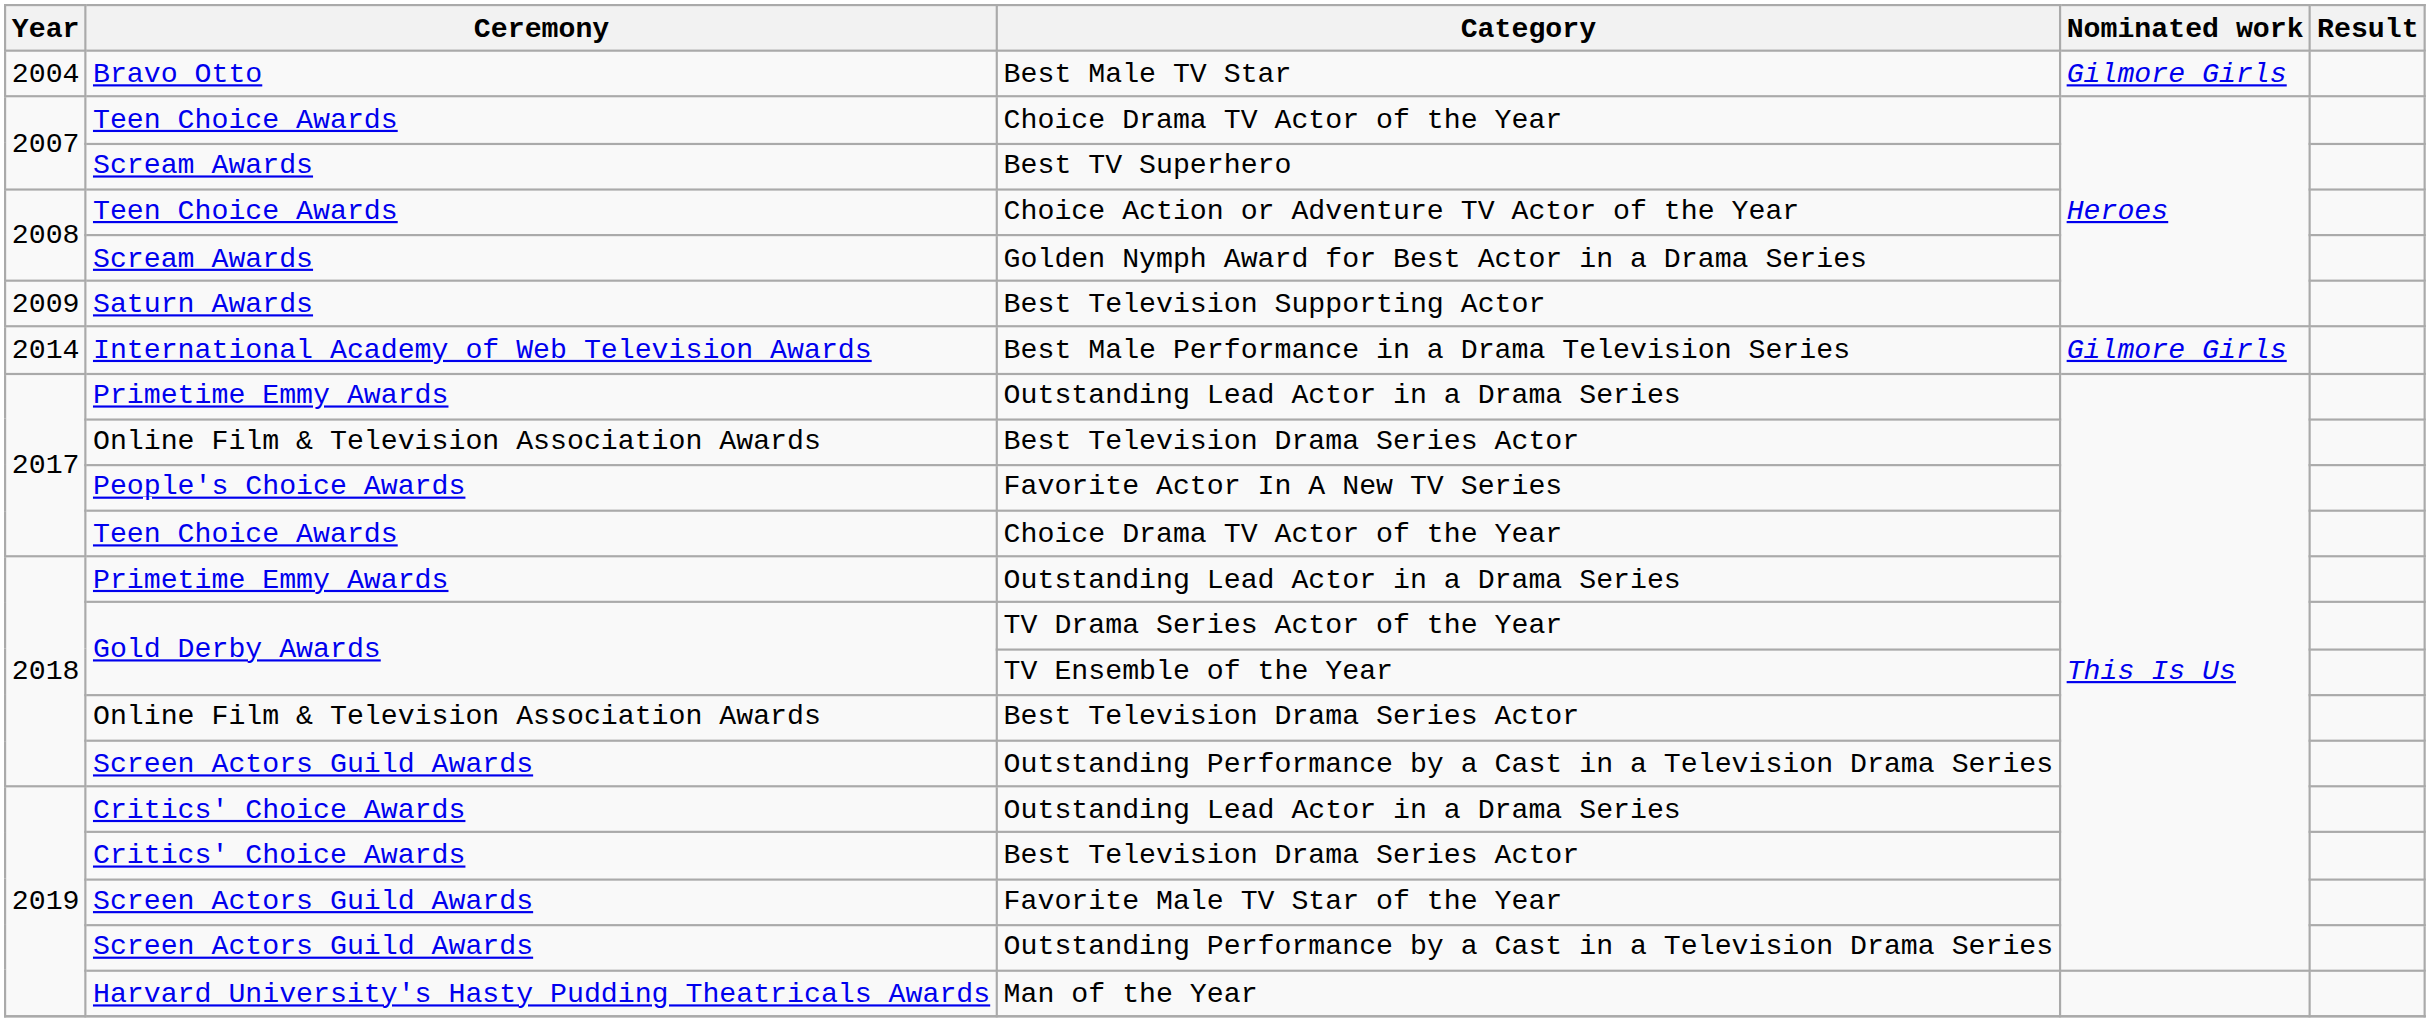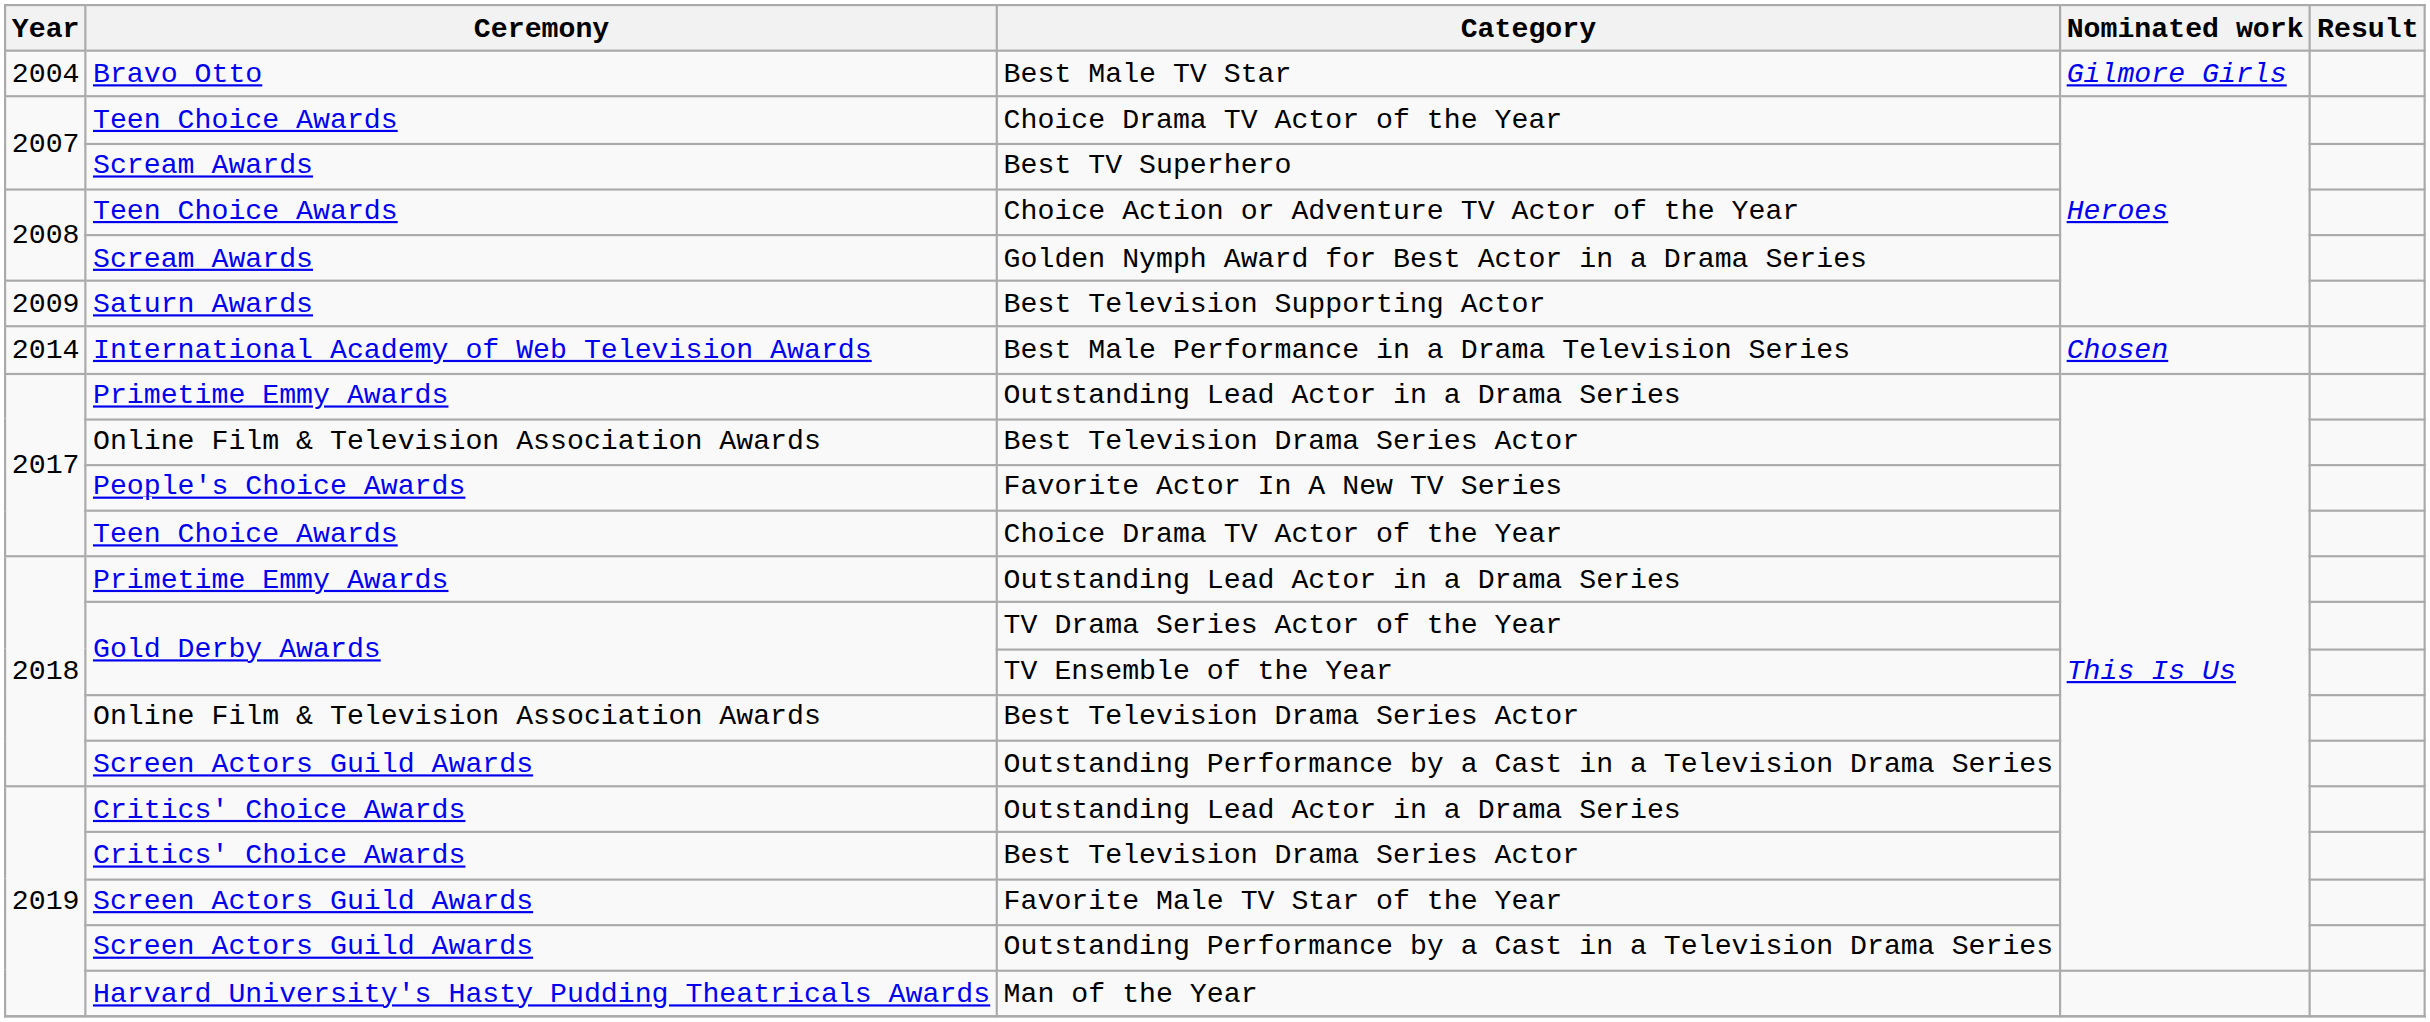Best Male Performance in a Drama Television Series | Nominated work: Gilmore Girls -> Chosen
